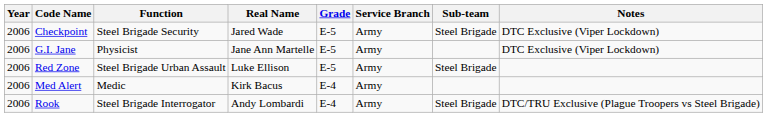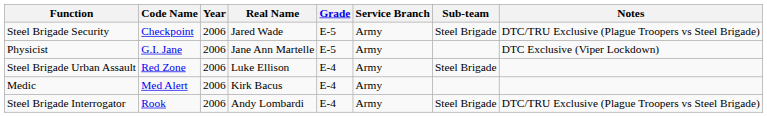columns swapped: Year <-> Function
Checkpoint | Notes: DTC Exclusive (Viper Lockdown) -> DTC/TRU Exclusive (Plague Troopers vs Steel Brigade)
Red Zone | Grade: E-5 -> E-4
